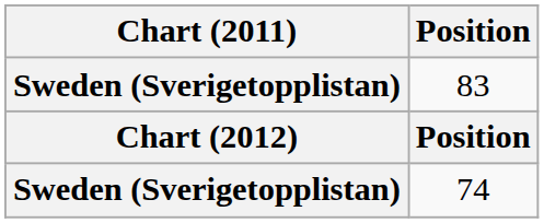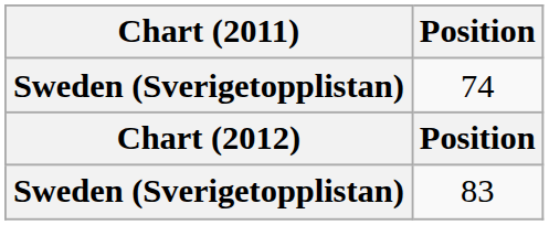rows swapped: 83 <-> 74
